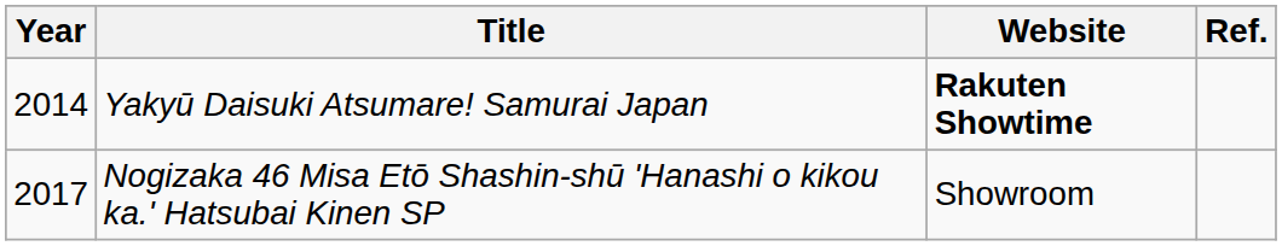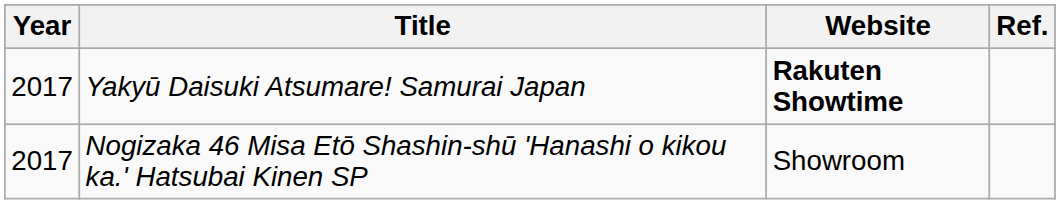Yakyū Daisuki Atsumare! Samurai Japan | Year: 2014 -> 2017
